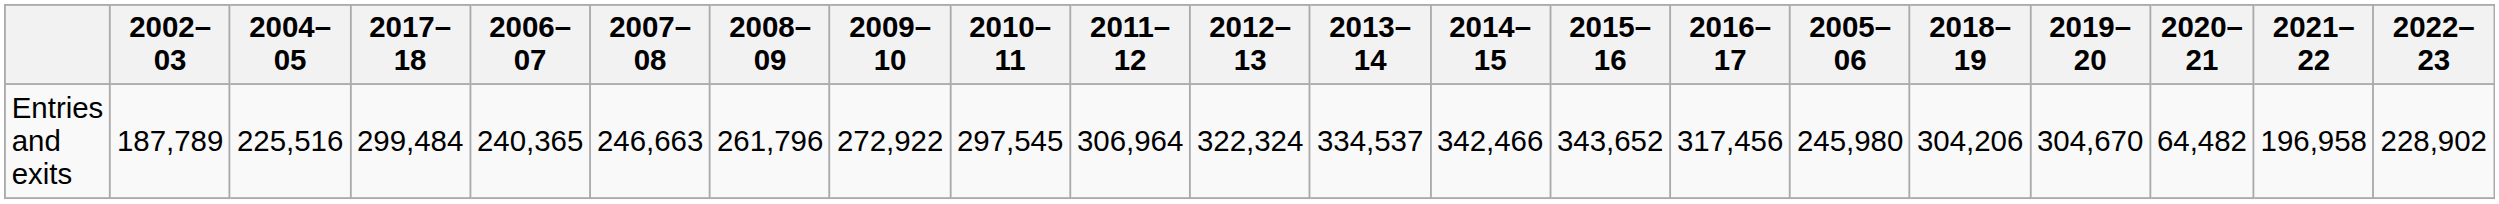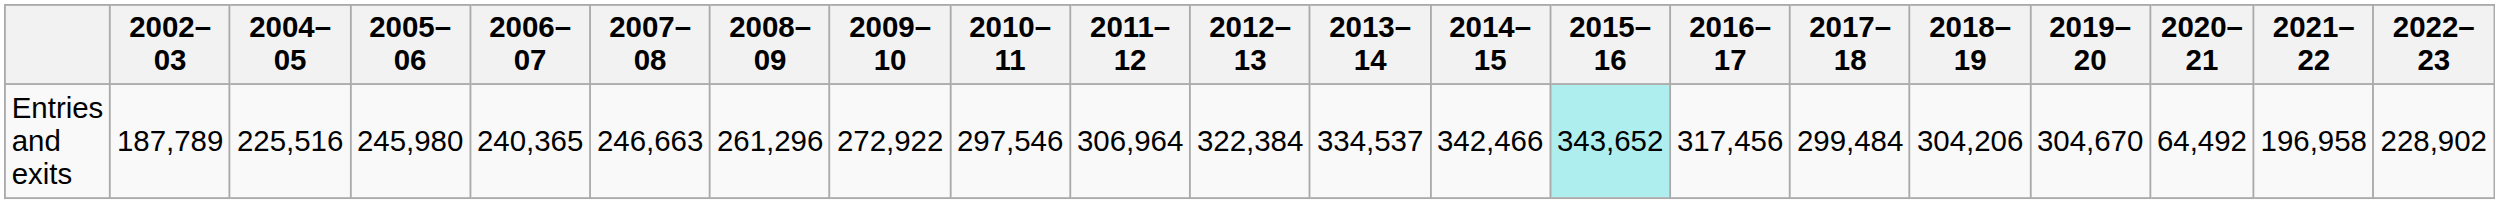columns swapped: 2005–06 <-> 2017–18
Entries and exits | 2008–09: 261,796 -> 261,296
Entries and exits | 2010–11: 297,545 -> 297,546
Entries and exits | 2012–13: 322,324 -> 322,384
Entries and exits | 2015–16: no background -> paleturquoise background
Entries and exits | 2020–21: 64,482 -> 64,492
